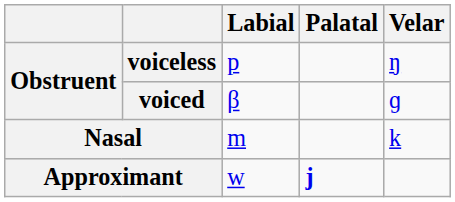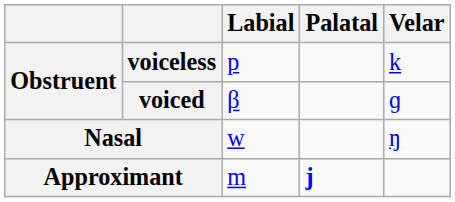voiceless | Velar: ŋ -> k
Nasal | Labial: m -> w
Nasal | Velar: k -> ŋ
Approximant | Labial: w -> m
